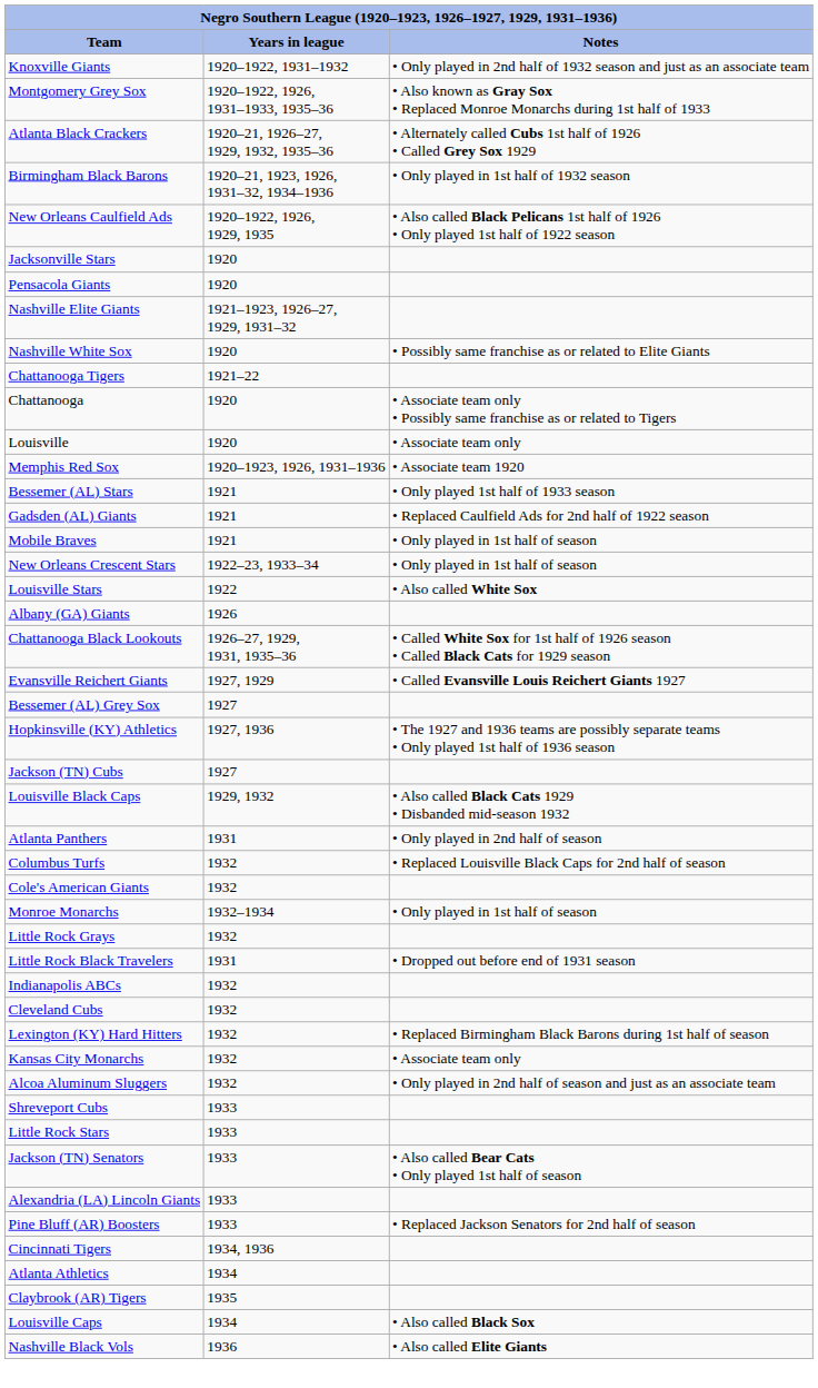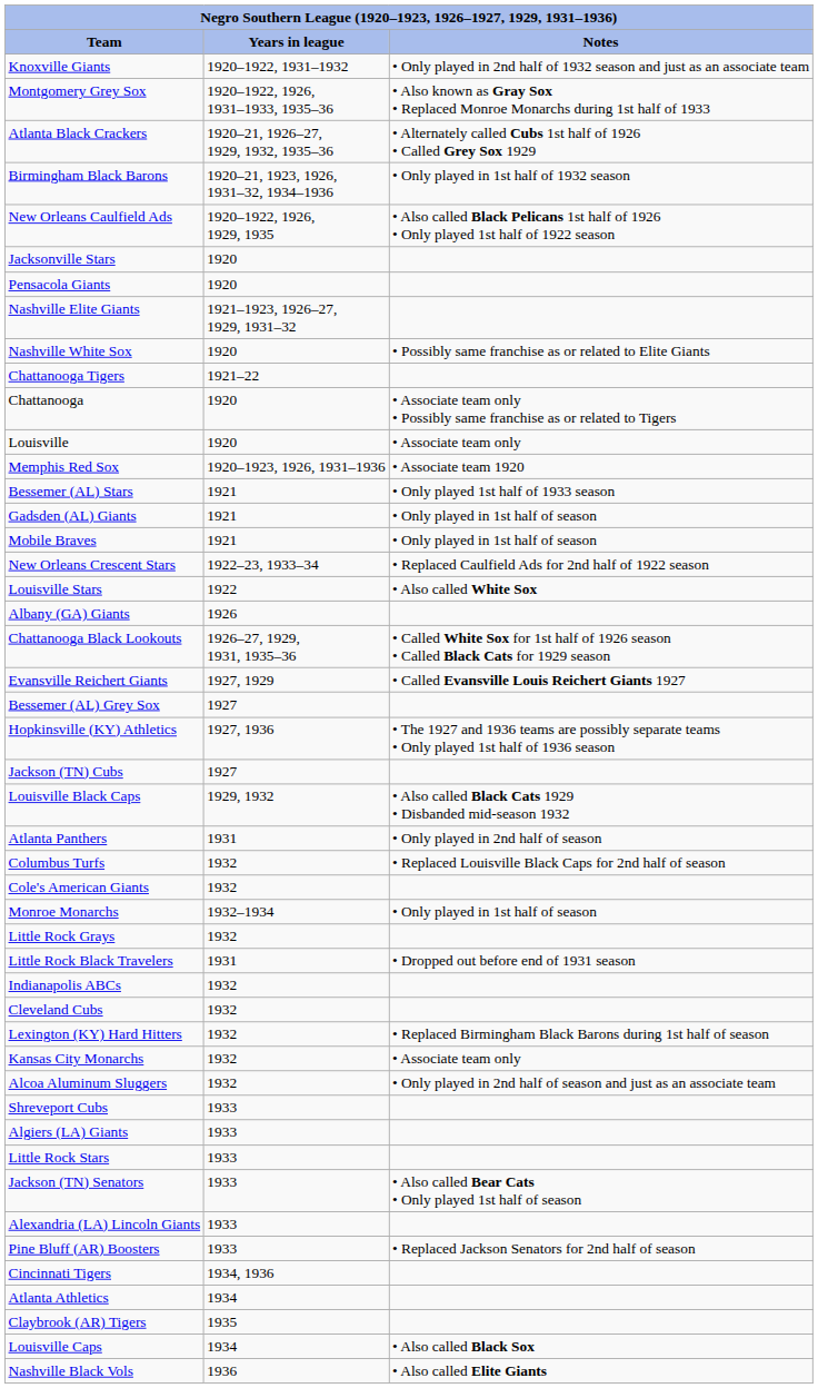Gadsden (AL) Giants | Notes: • Replaced Caulfield Ads for 2nd half of 1922 season -> • Only played in 1st half of season
New Orleans Crescent Stars | Notes: • Only played in 1st half of season -> • Replaced Caulfield Ads for 2nd half of 1922 season
+ row: Algiers (LA) Giants | 1933
